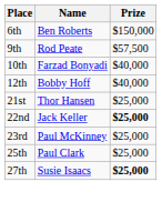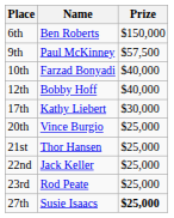9th | Name: Rod Peate -> Paul McKinney
+ row: 17th | Kathy Liebert | $30,000
+ row: 20th | Vince Burgio | $25,000
22nd | Prize: bold -> normal
23rd | Name: Paul McKinney -> Rod Peate
- row: 25th | Paul Clark | $25,000
